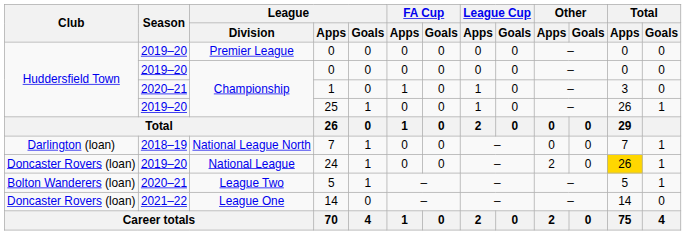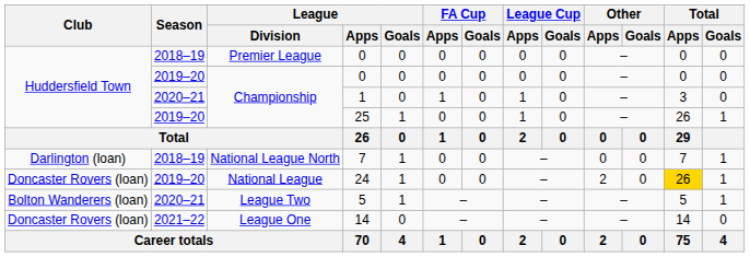Premier League / 0 | Season: 2019–20 -> 2018–19
